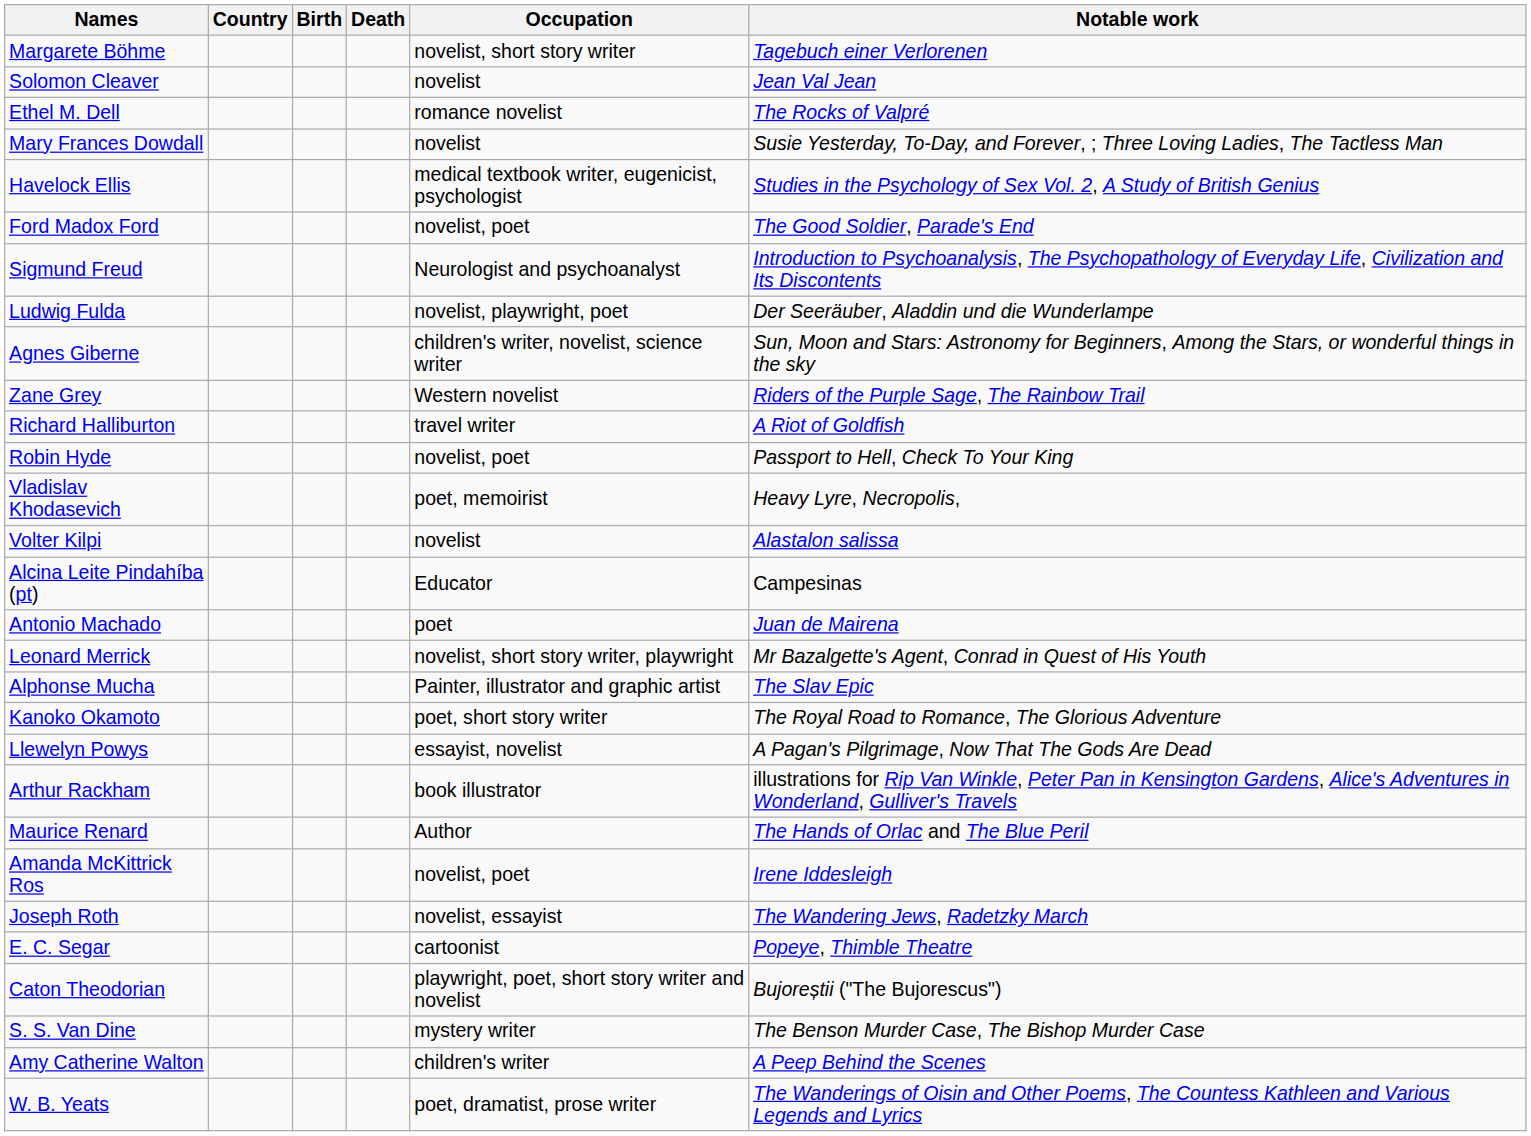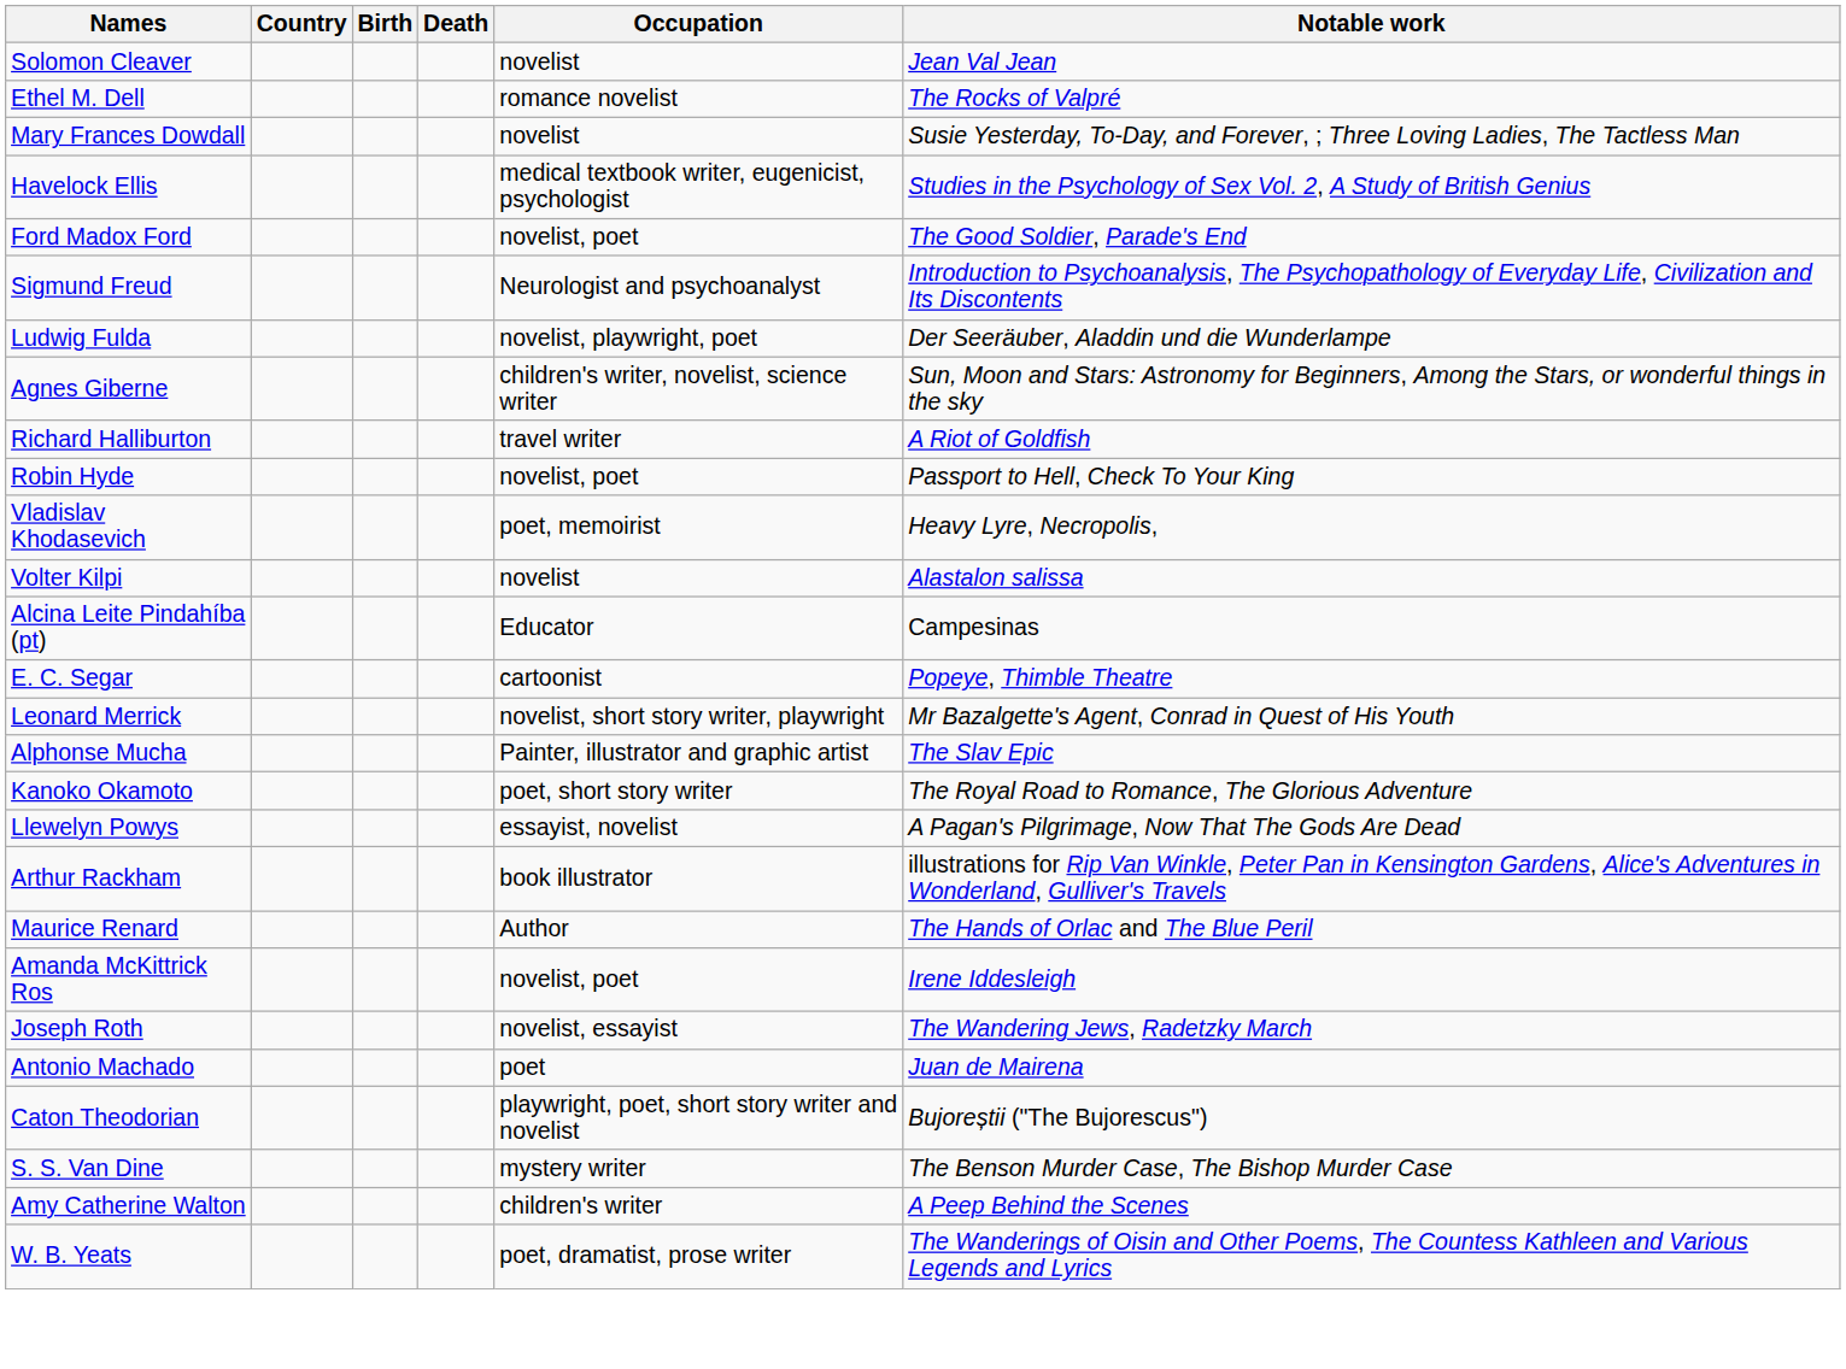- row: Margarete Böhme | novelist, short story writer | Tagebuch einer Verlorenen
- row: Zane Grey | Western novelist | Riders of the Purple Sage, The Rainbow Trail
rows swapped: Antonio Machado <-> E. C. Segar
